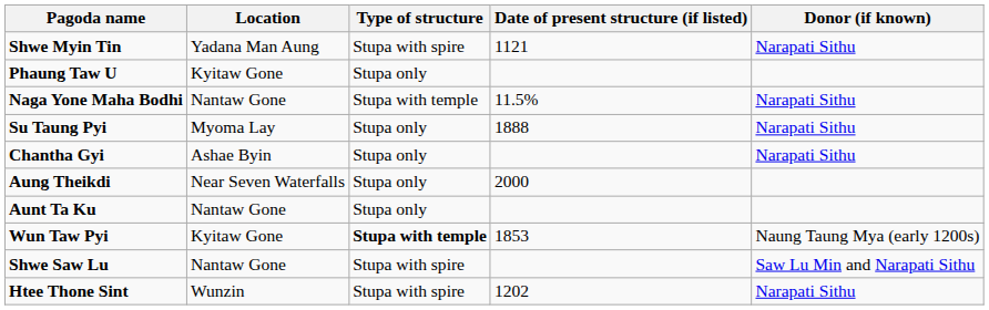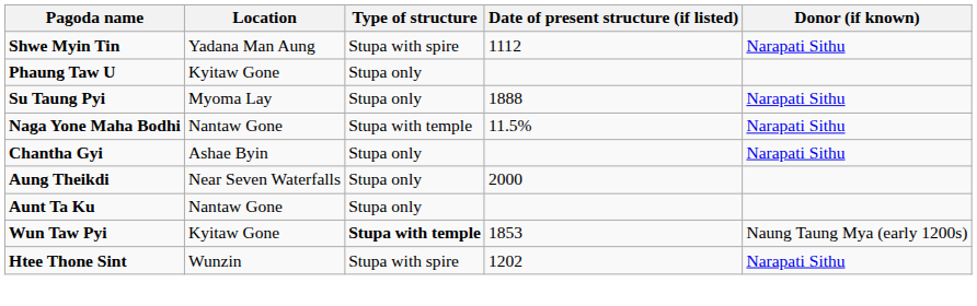Shwe Myin Tin | Date of present structure (if listed): 1121 -> 1112
rows swapped: Su Taung Pyi <-> Naga Yone Maha Bodhi
- row: Shwe Saw Lu | Nantaw Gone | Stupa with spire | Saw Lu Min and Narapati Sithu
